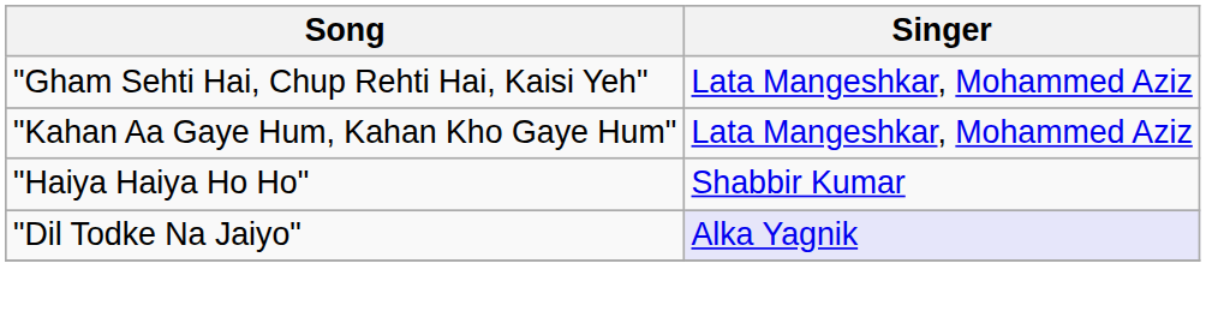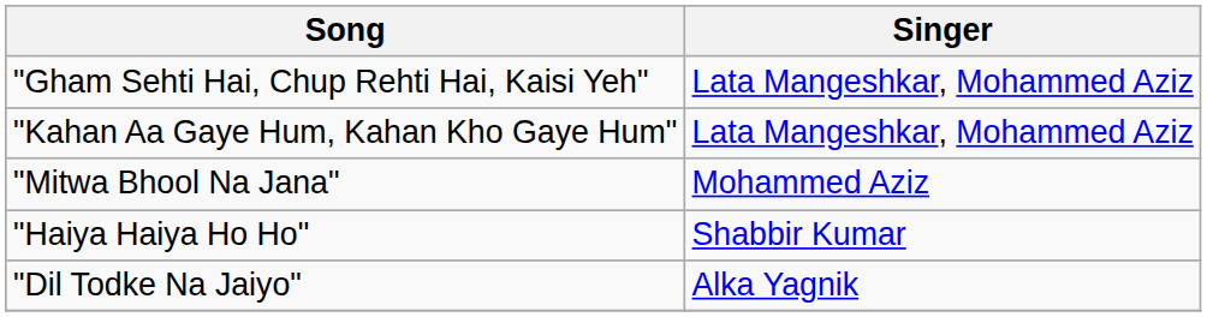+ row: "Mitwa Bhool Na Jana" | Mohammed Aziz
"Dil Todke Na Jaiyo" | Singer: lavender background -> no background
